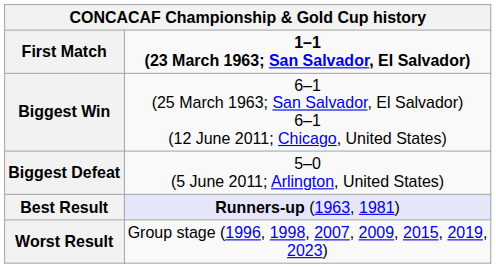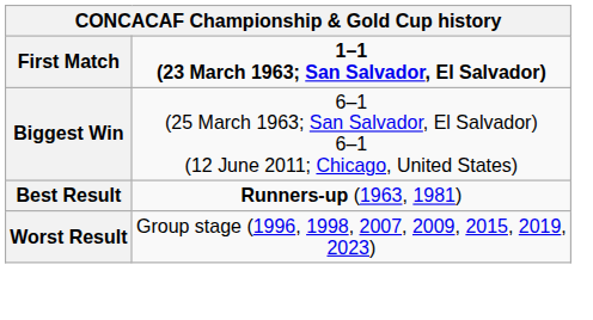- row: Biggest Defeat | 5–0 (5 June 2011; Arlington, United States)
Best Result | column 2: lavender background -> no background
